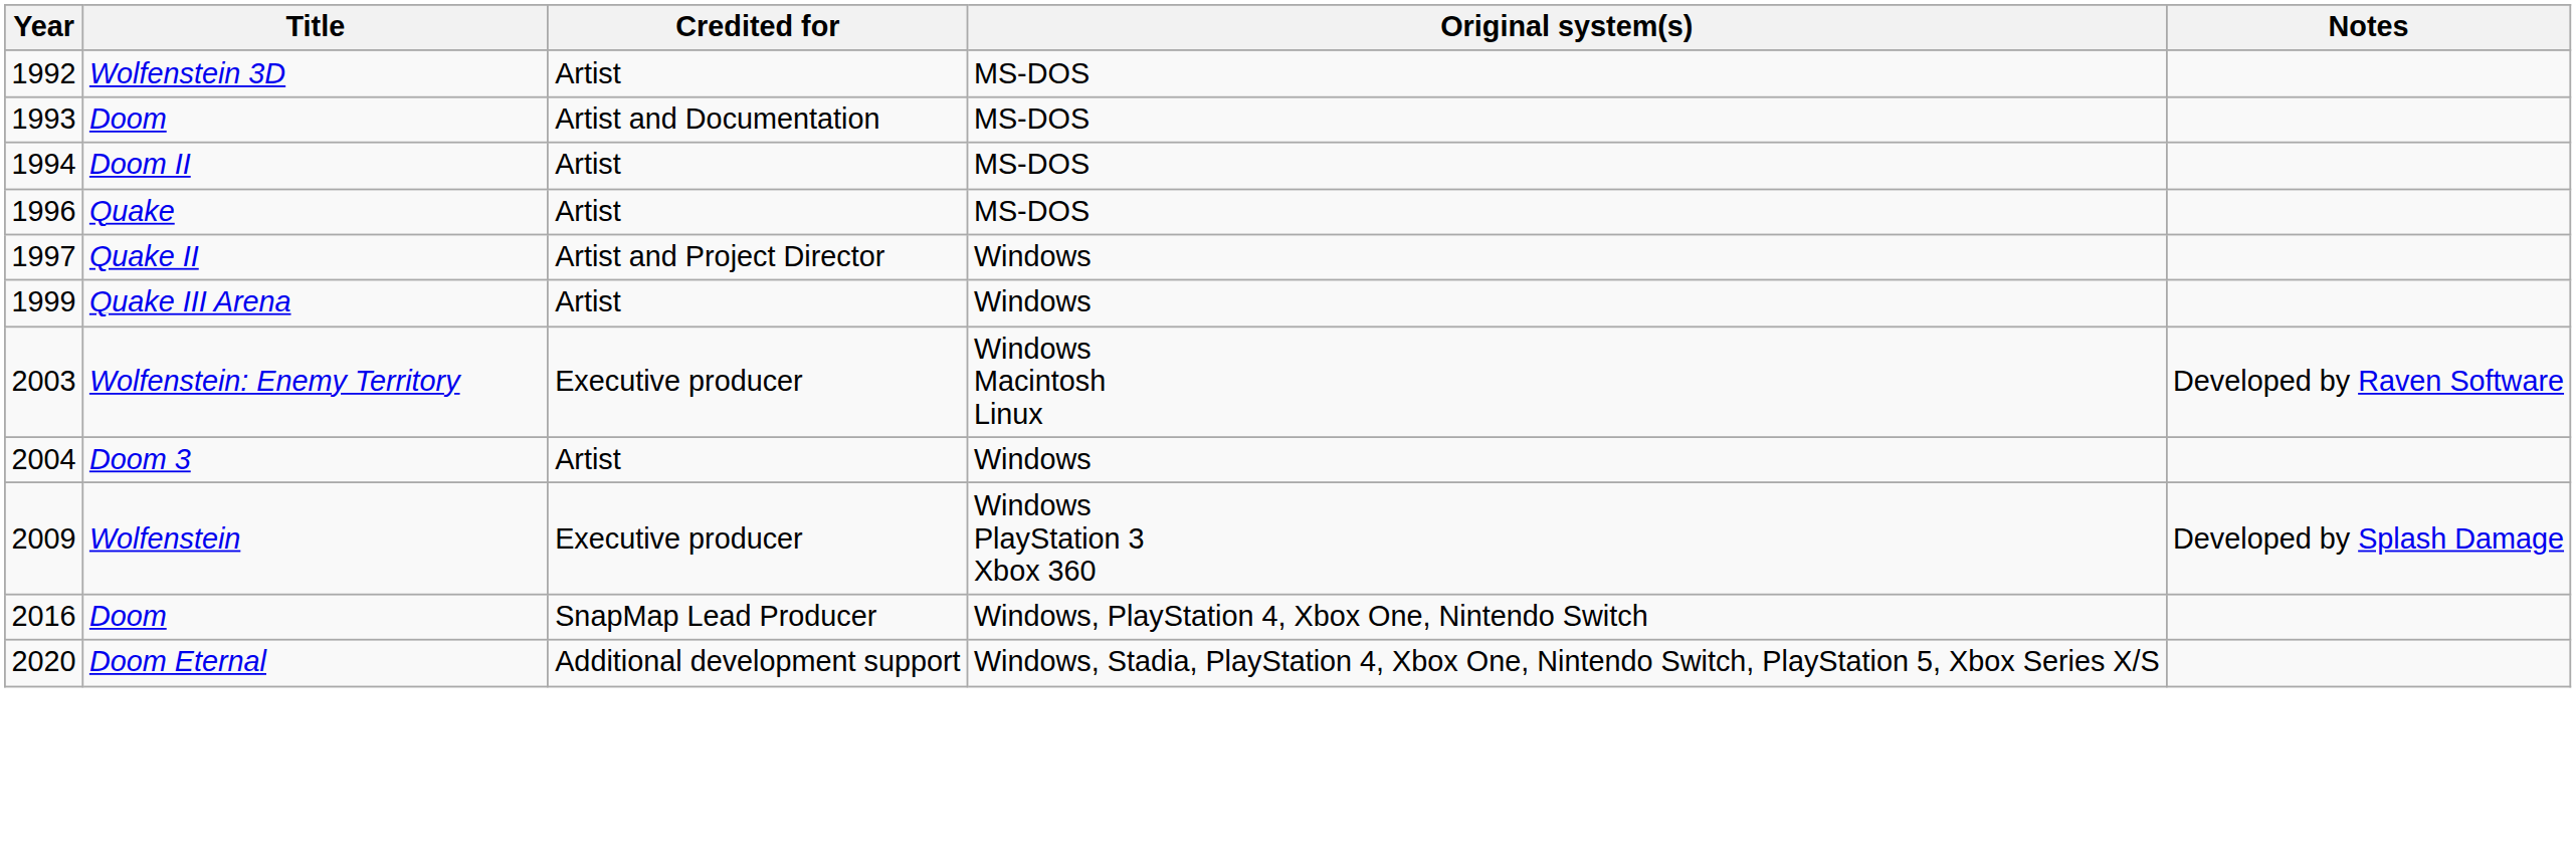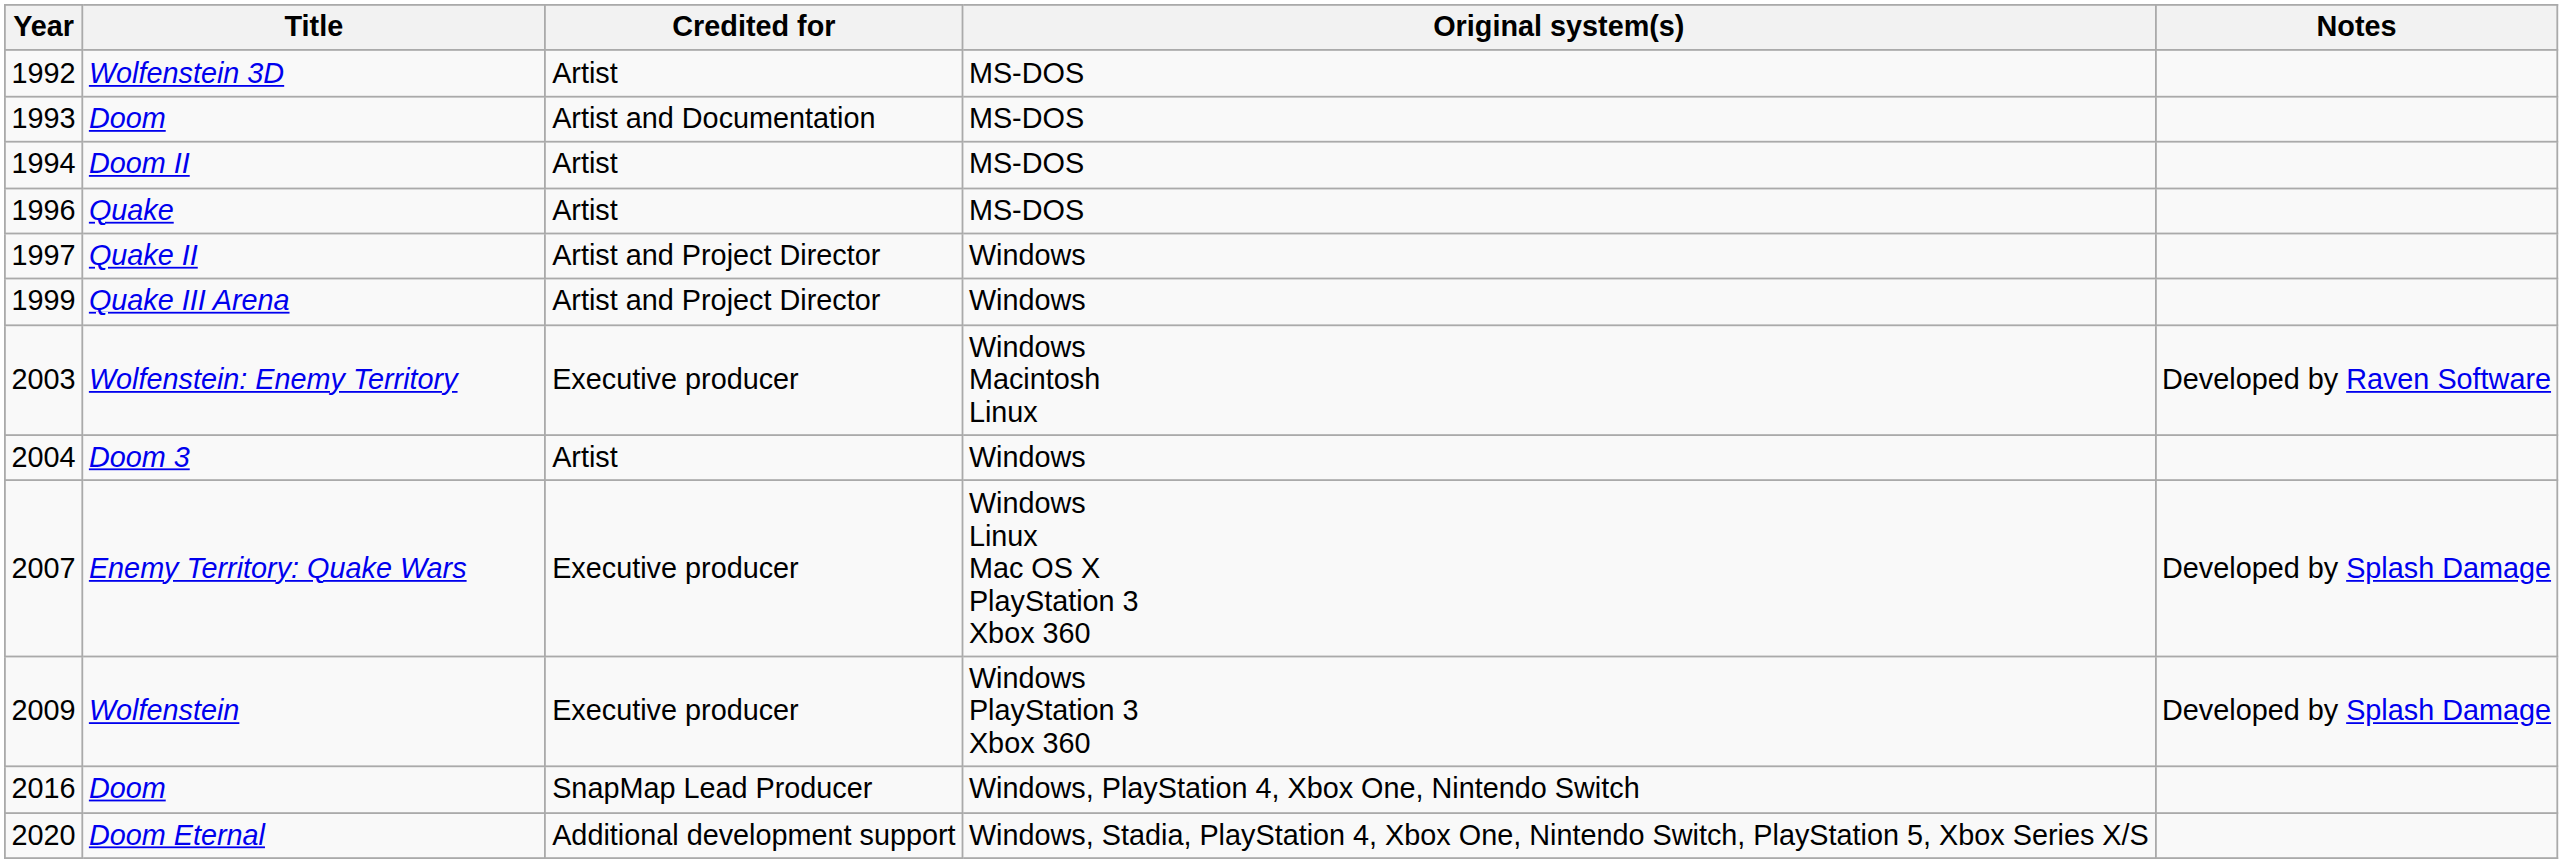Quake III Arena | Credited for: Artist -> Artist and Project Director
+ row: 2007 | Enemy Territory: Quake Wars | Executive producer | Windows Linux Mac OS X PlayStation 3 Xbox 360 | Developed by Splash Damage
